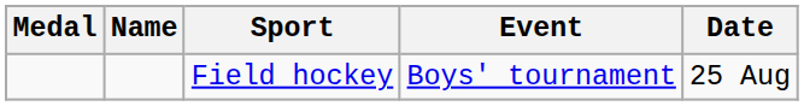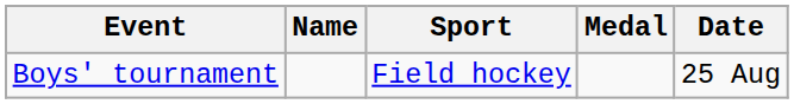columns swapped: Medal <-> Event
